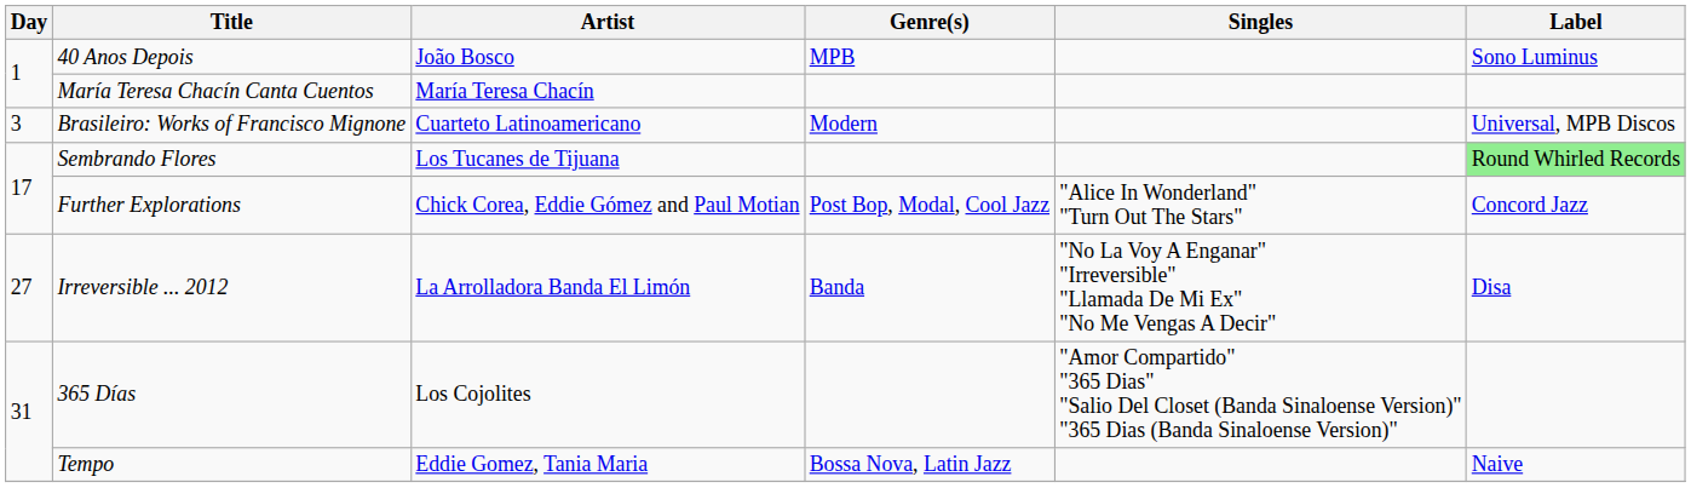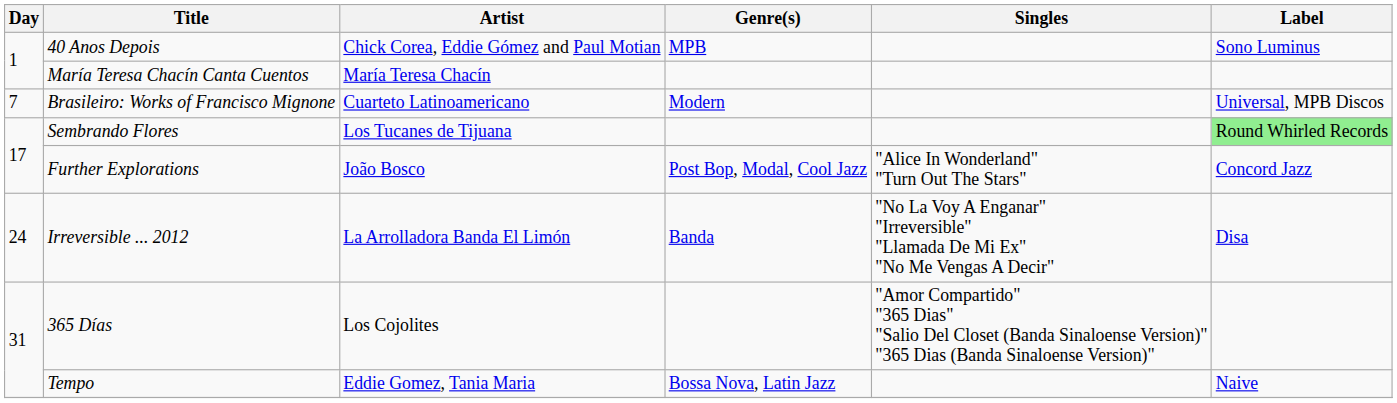40 Anos Depois | Artist: João Bosco -> Chick Corea, Eddie Gómez and Paul Motian
Brasileiro: Works of Francisco Mignone | Day: 3 -> 7
Further Explorations | Artist: Chick Corea, Eddie Gómez and Paul Motian -> João Bosco
Irreversible ... 2012 | Day: 27 -> 24
